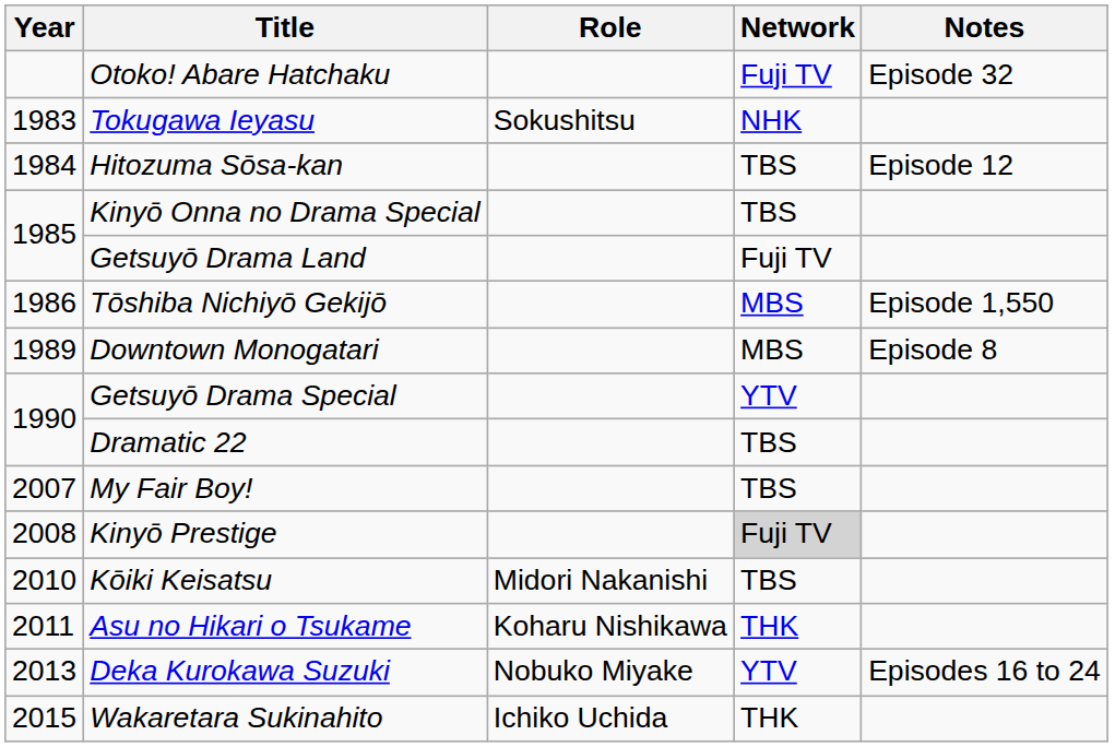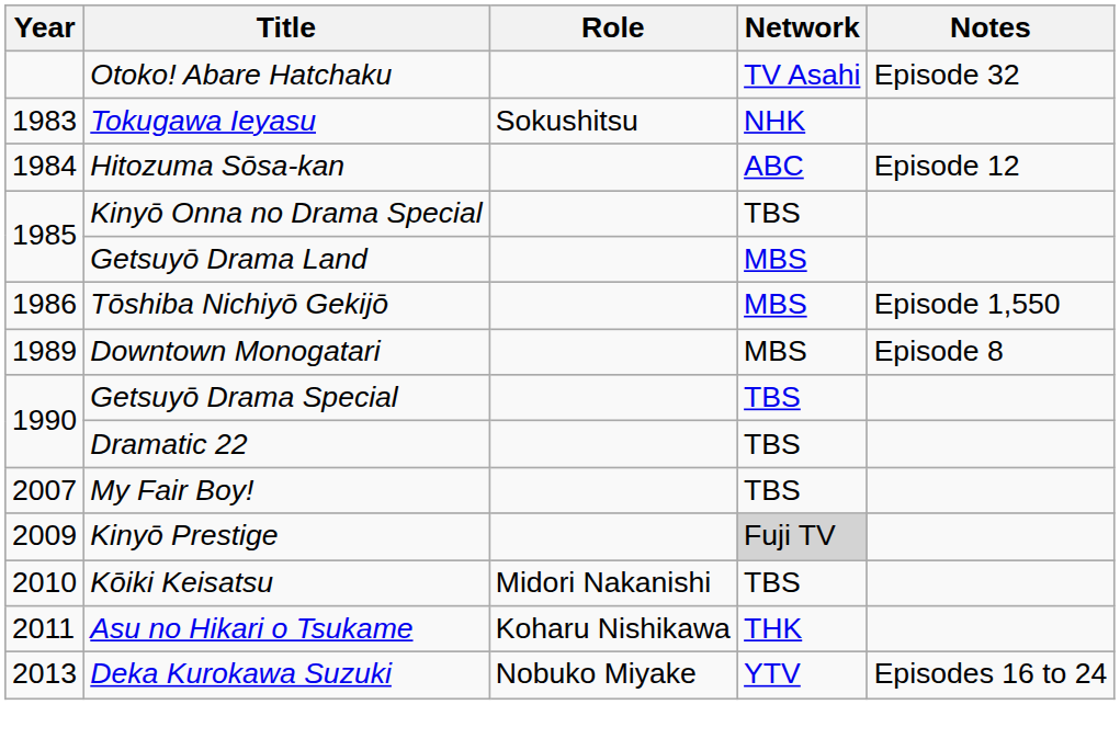Otoko! Abare Hatchaku | Network: Fuji TV -> TV Asahi
Hitozuma Sōsa-kan | Network: TBS -> ABC
Getsuyō Drama Land | Network: Fuji TV -> MBS
Getsuyō Drama Special | Network: YTV -> TBS
Kinyō Prestige | Year: 2008 -> 2009
- row: 2015 | Wakaretara Sukinahito | Ichiko Uchida | THK
